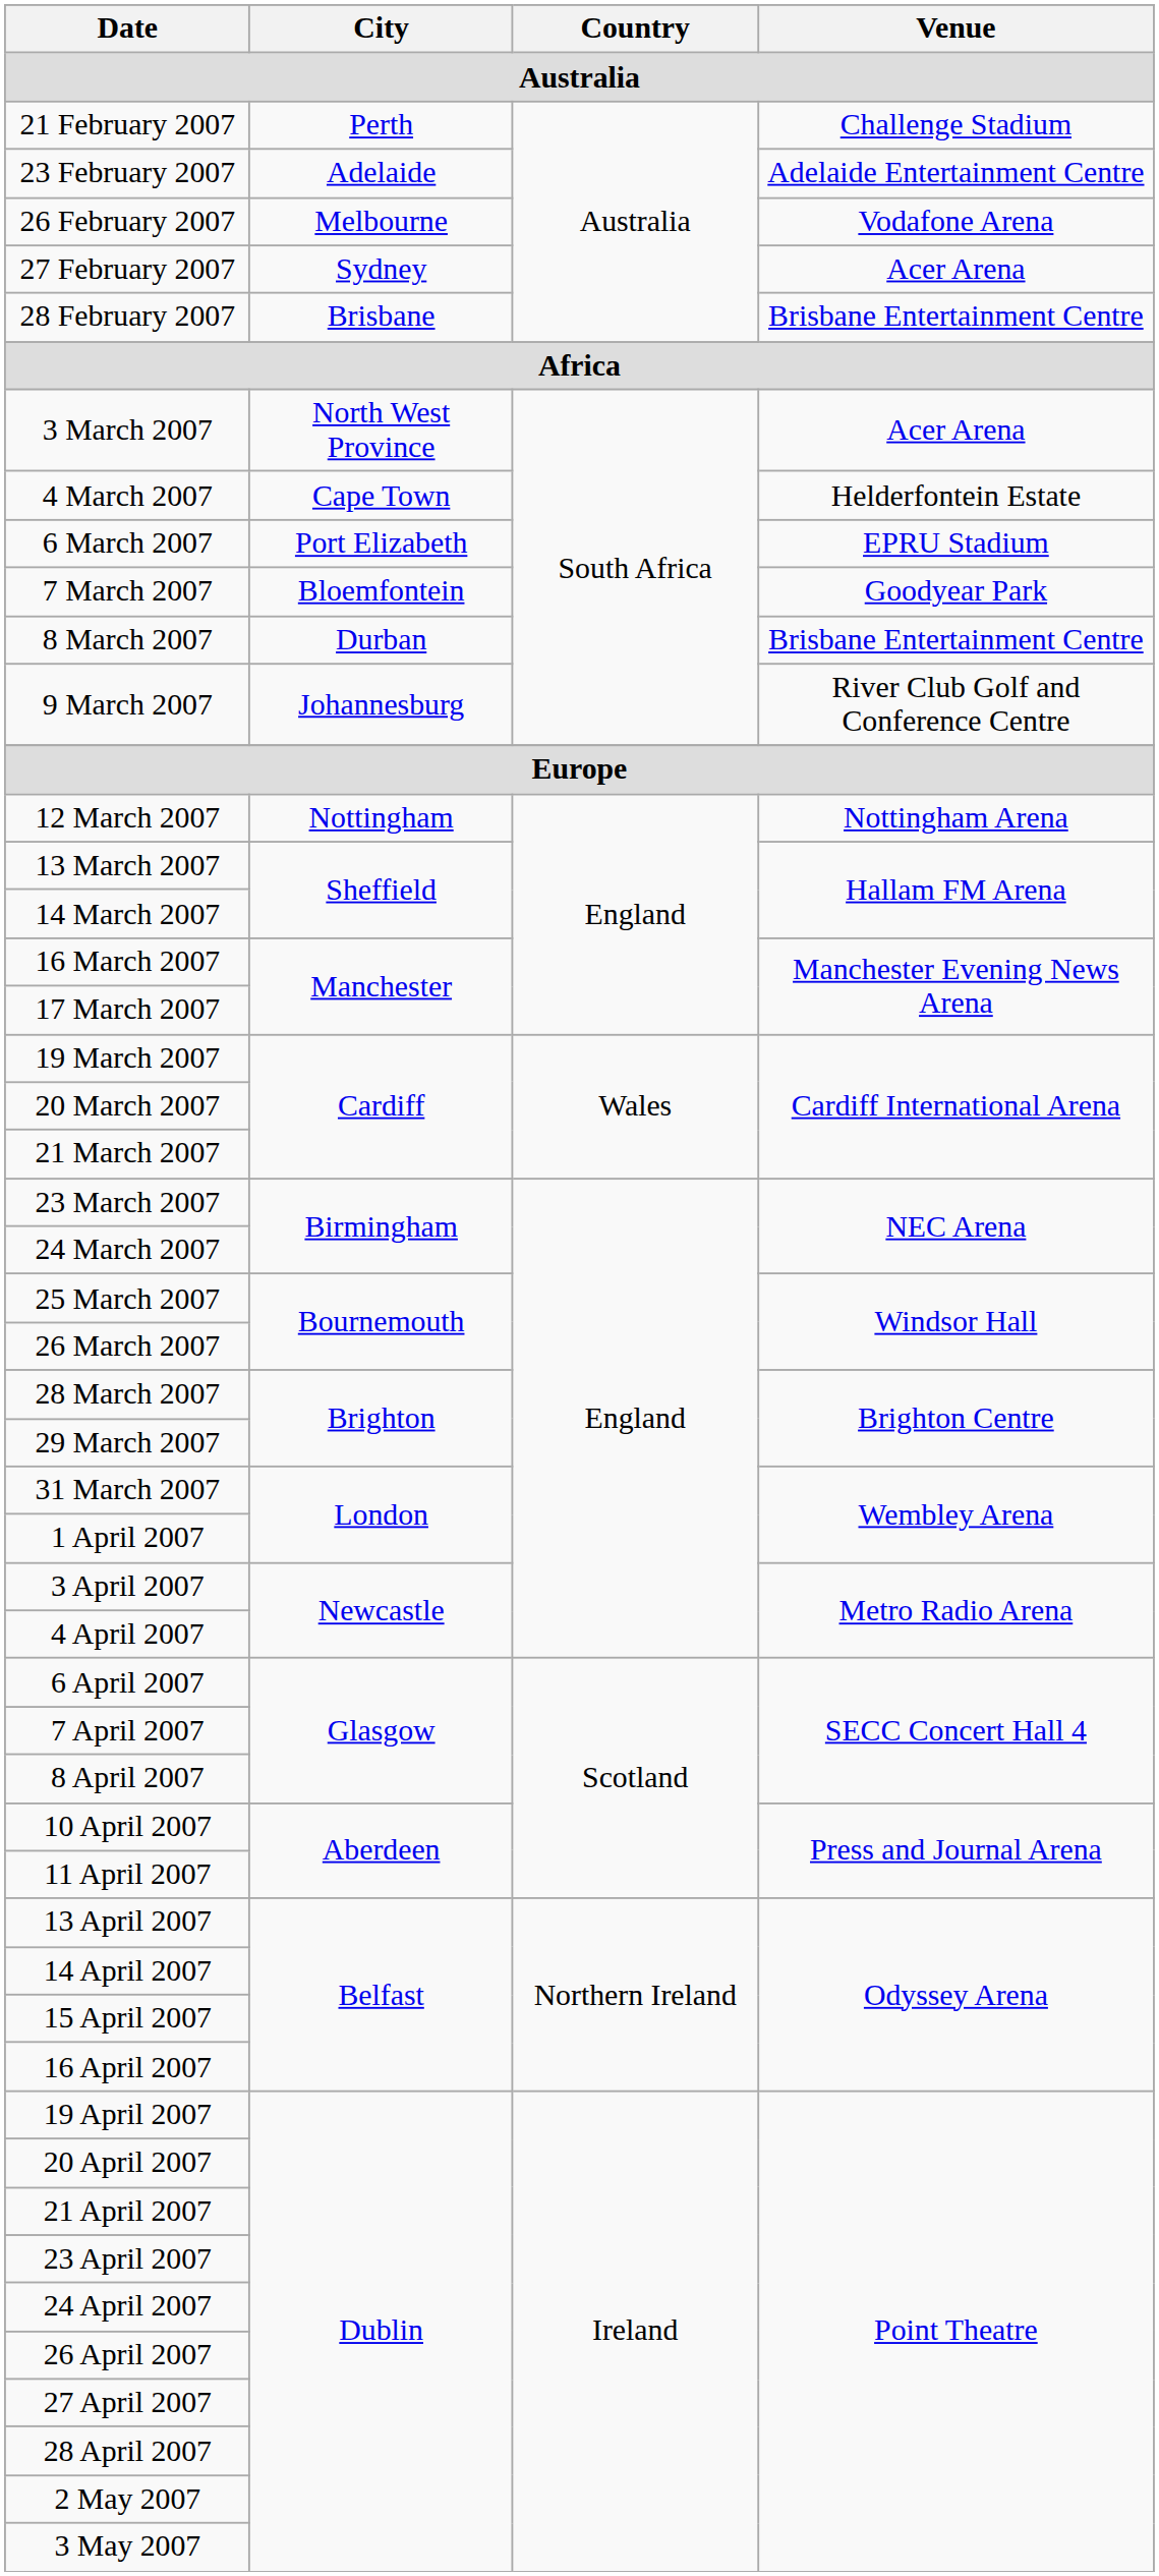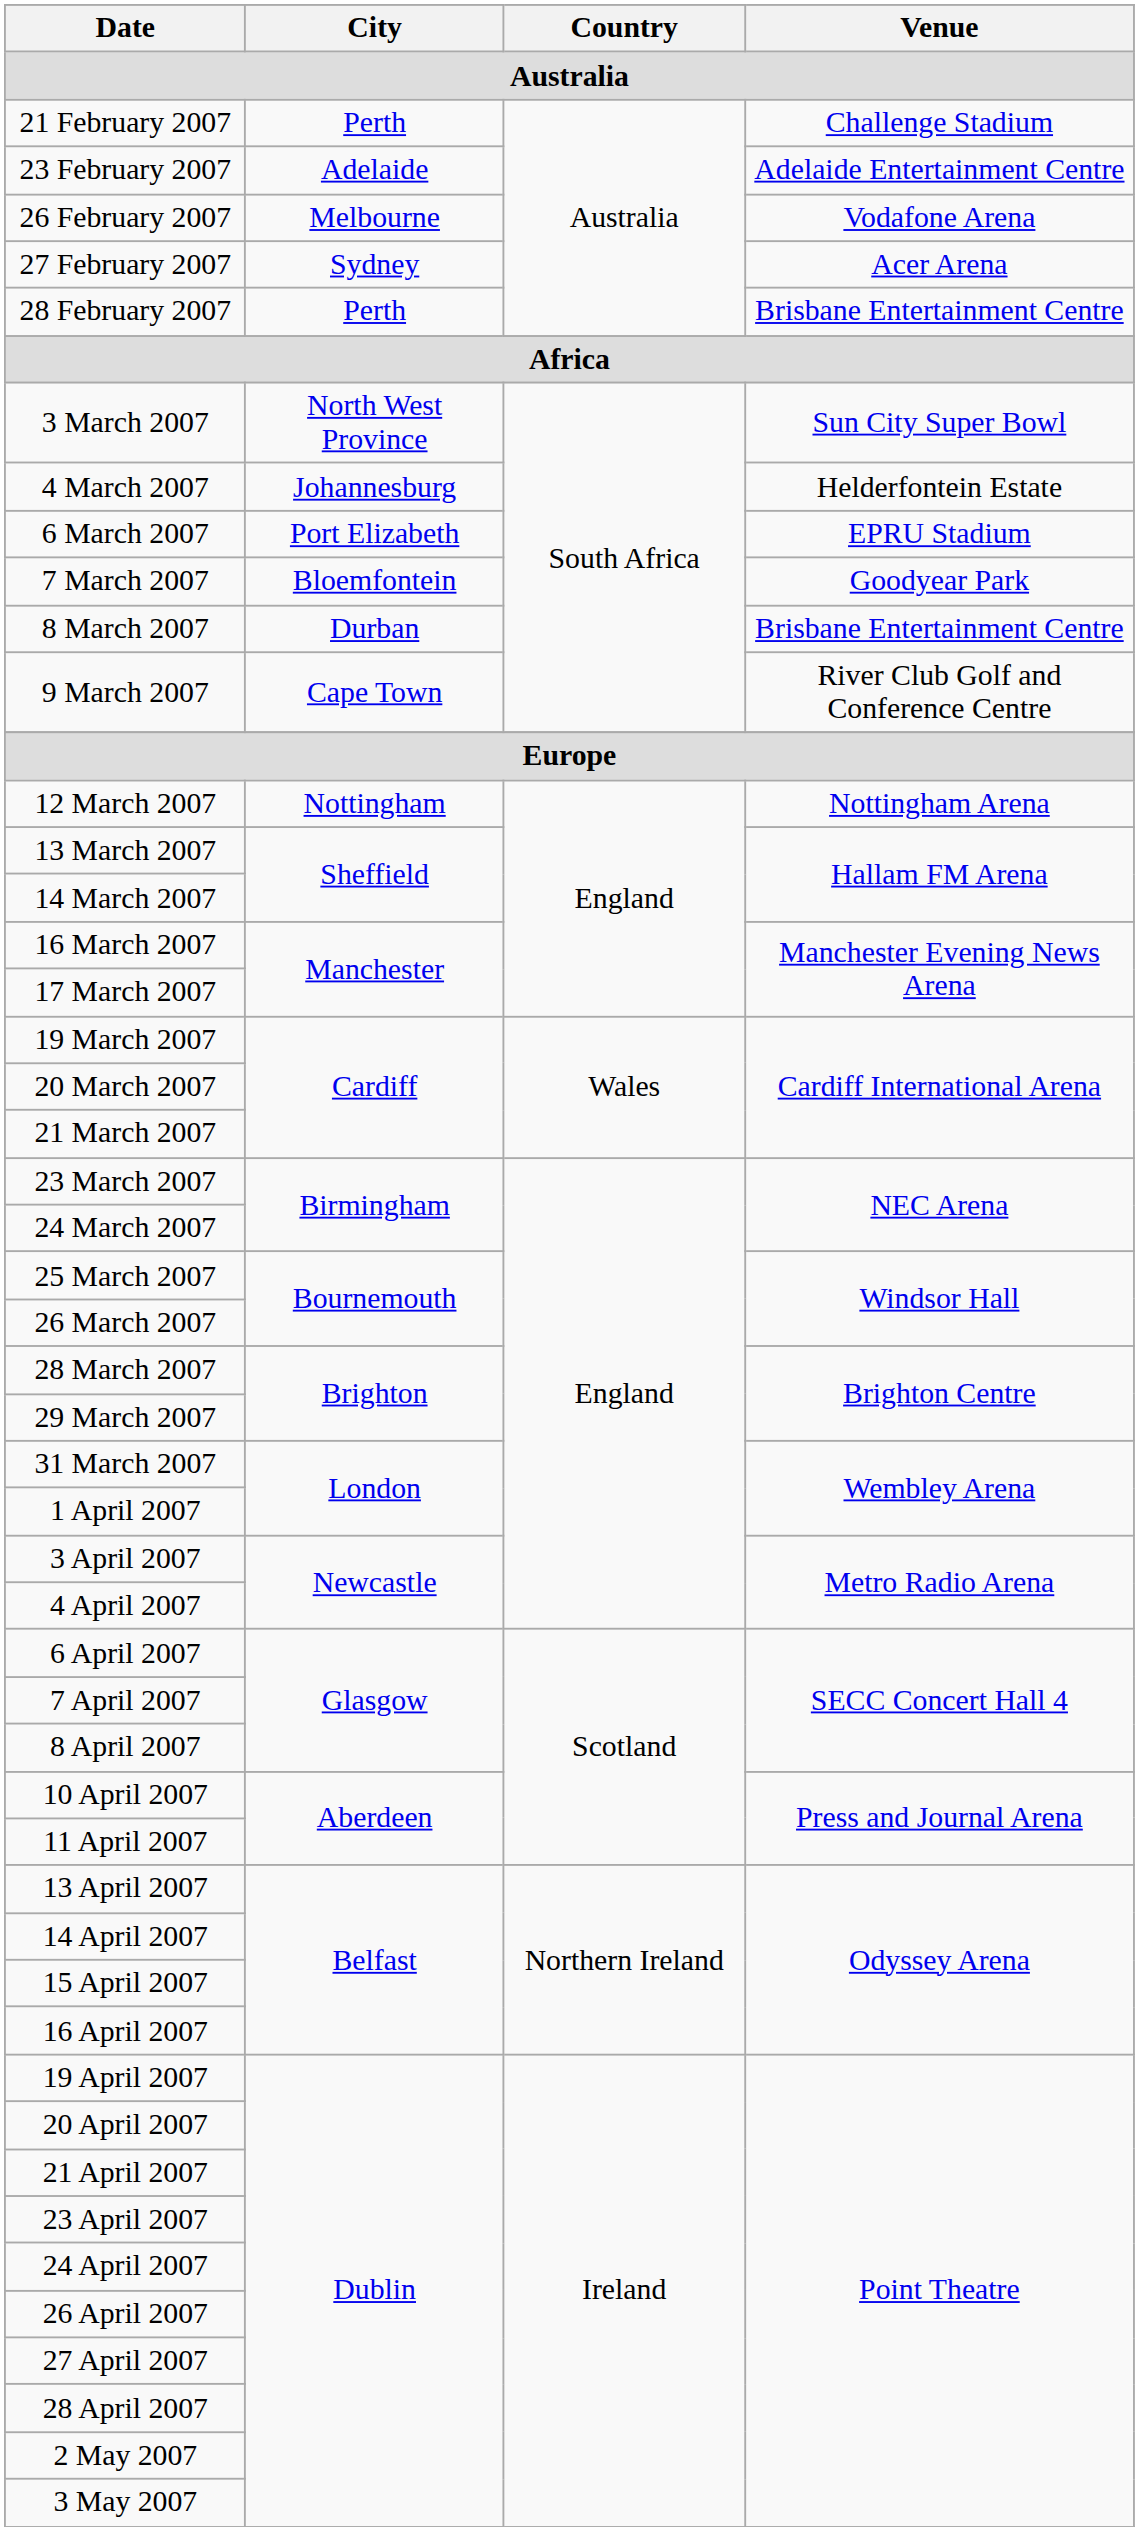28 February 2007 | City: Brisbane -> Perth
3 March 2007 | Venue: Acer Arena -> Sun City Super Bowl
4 March 2007 | City: Cape Town -> Johannesburg
9 March 2007 | City: Johannesburg -> Cape Town
